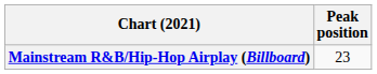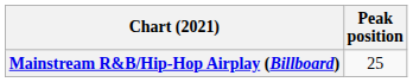Mainstream R&B/Hip-Hop Airplay (Billboard) | Peak position: 23 -> 25
